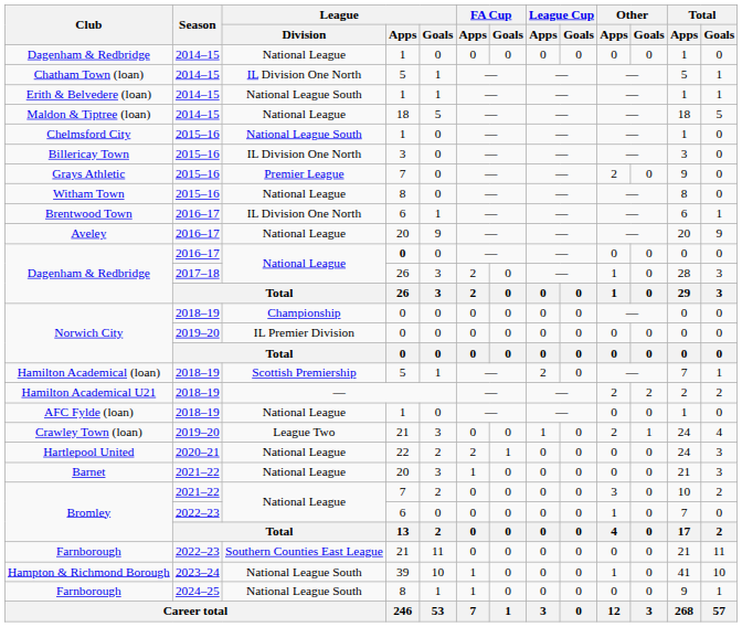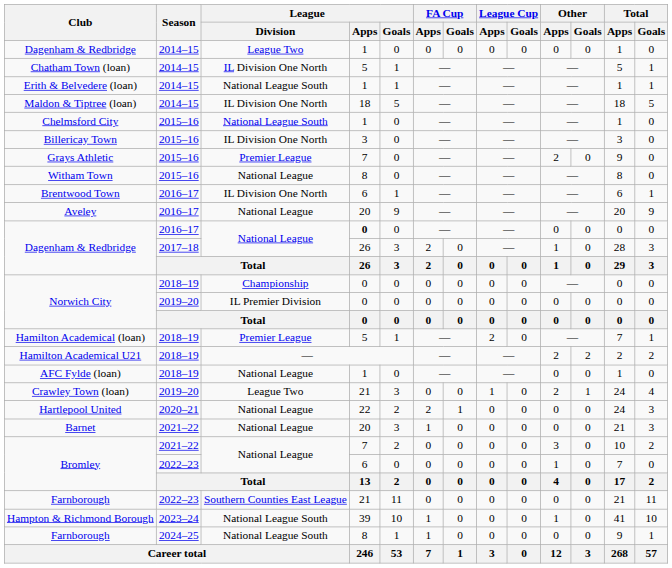Dagenham & Redbridge / 2014–15 | League / Division: National League -> League Two
Maldon & Tiptree (loan) | League / Division: National League -> IL Division One North
Hamilton Academical (loan) | League / Division: Scottish Premiership -> Premier League
